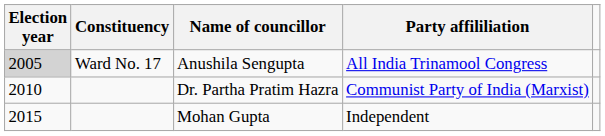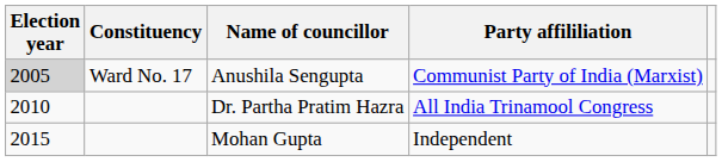Anushila Sengupta | Party affililiation: All India Trinamool Congress -> Communist Party of India (Marxist)
Dr. Partha Pratim Hazra | Party affililiation: Communist Party of India (Marxist) -> All India Trinamool Congress
